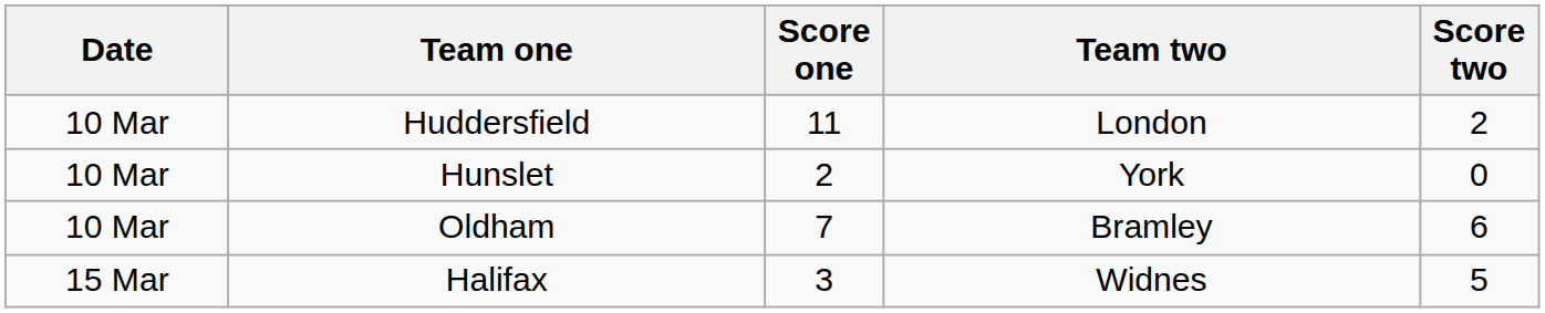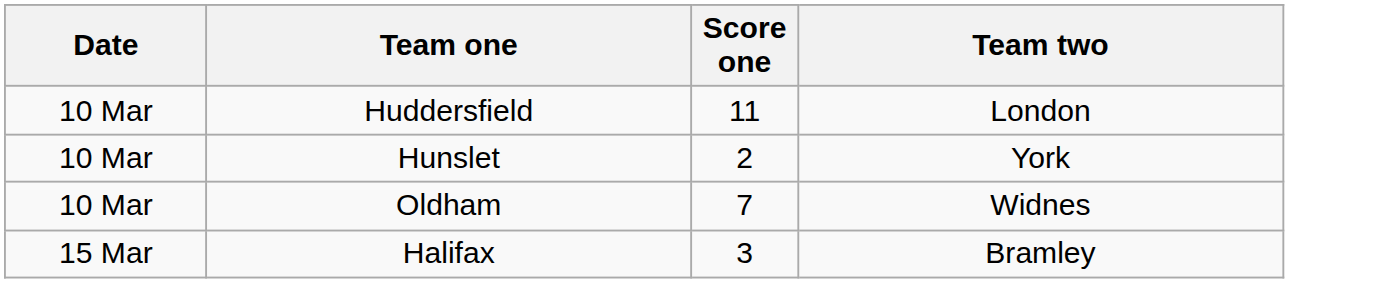- column: Score two | 2 | 0 | 6 | 5
Oldham | Team two: Bramley -> Widnes
Halifax | Team two: Widnes -> Bramley
